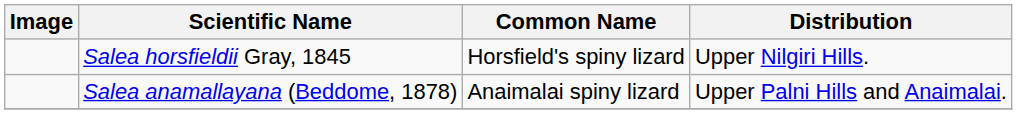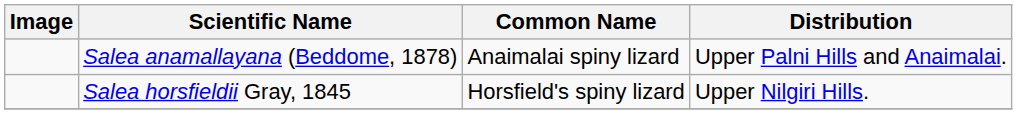rows swapped: Salea anamallayana (Beddome, 1878) <-> Salea horsfieldii Gray, 1845
